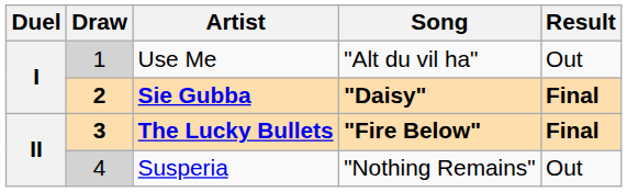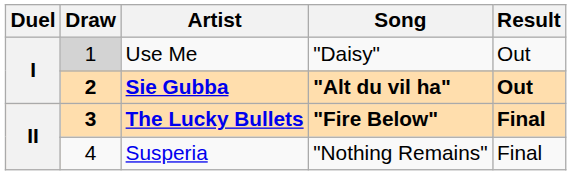Use Me | Song: "Alt du vil ha" -> "Daisy"
Sie Gubba | Song: "Daisy" -> "Alt du vil ha"
Sie Gubba | Result: Final -> Out
Susperia | Draw: lightgrey background -> no background
Susperia | Result: Out -> Final
